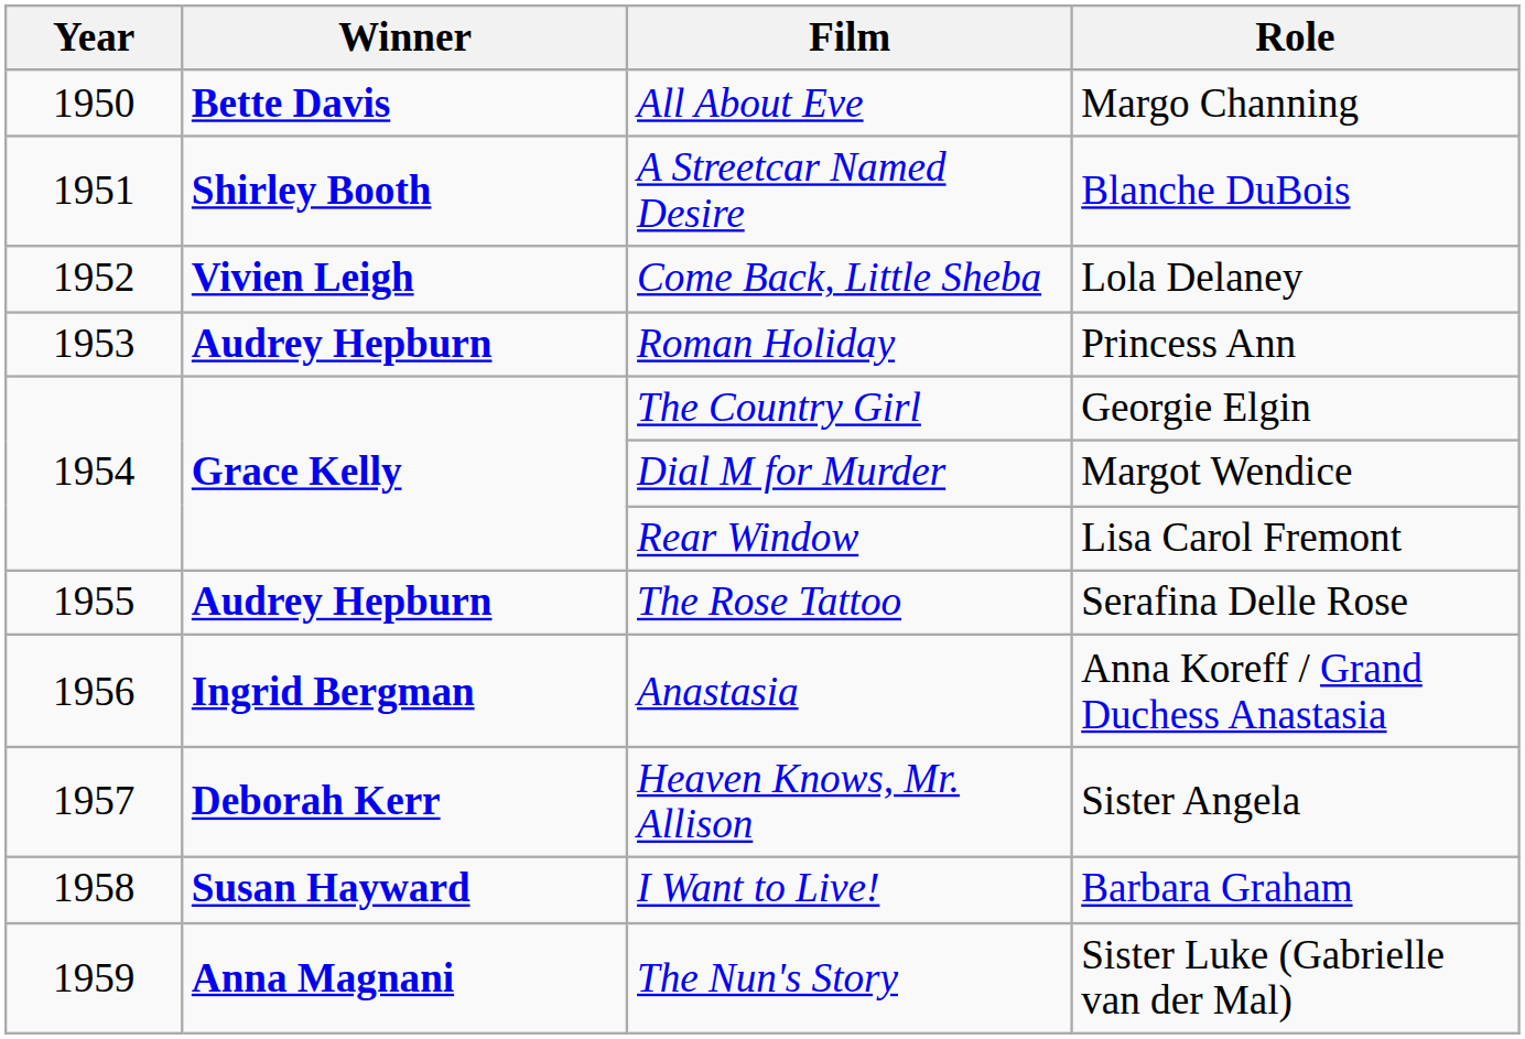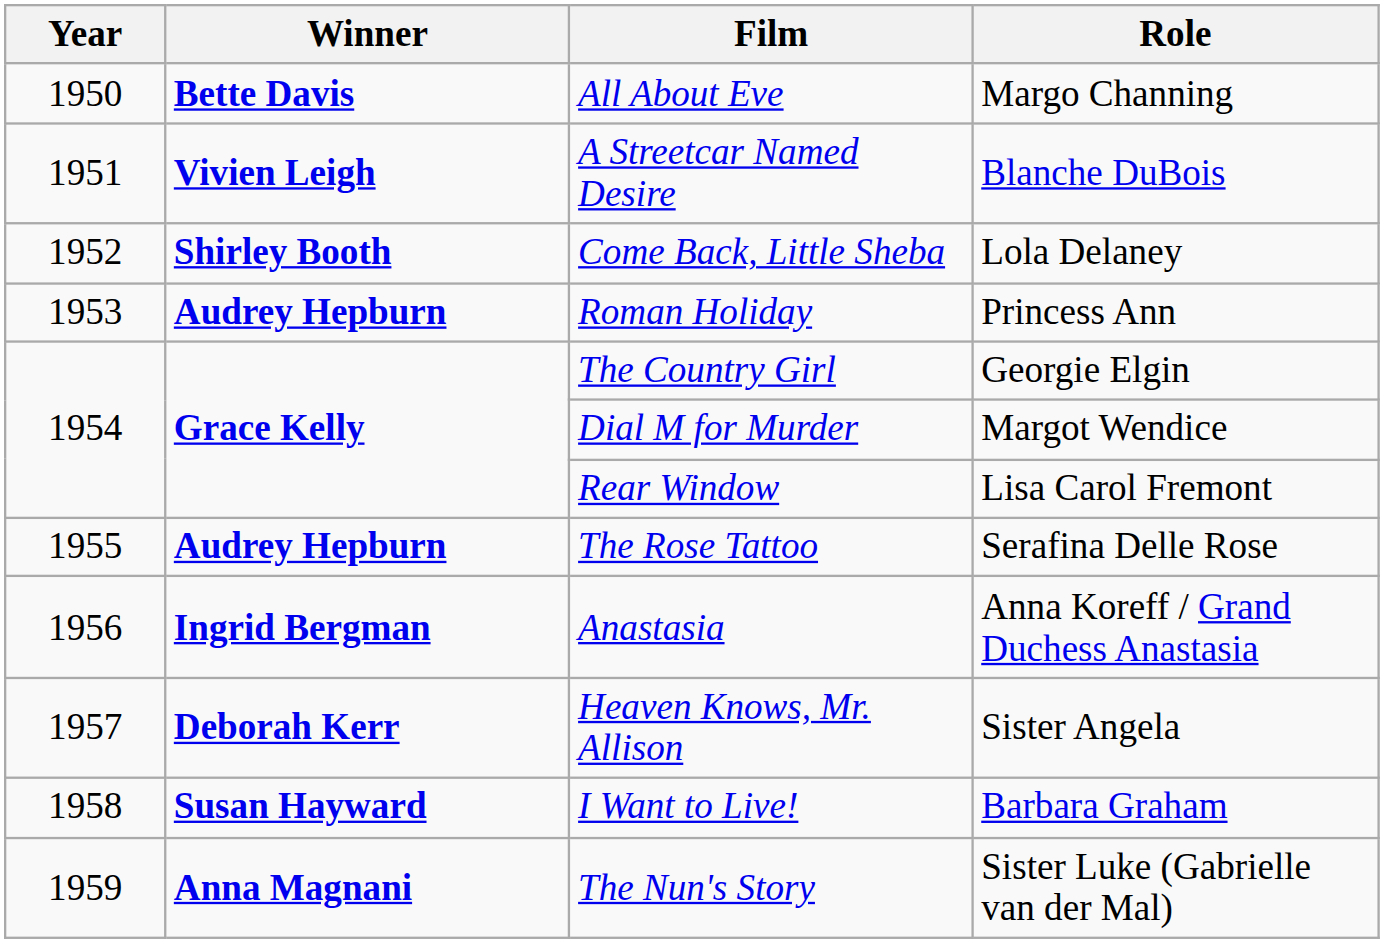A Streetcar Named Desire | Winner: Shirley Booth -> Vivien Leigh
Come Back, Little Sheba | Winner: Vivien Leigh -> Shirley Booth
